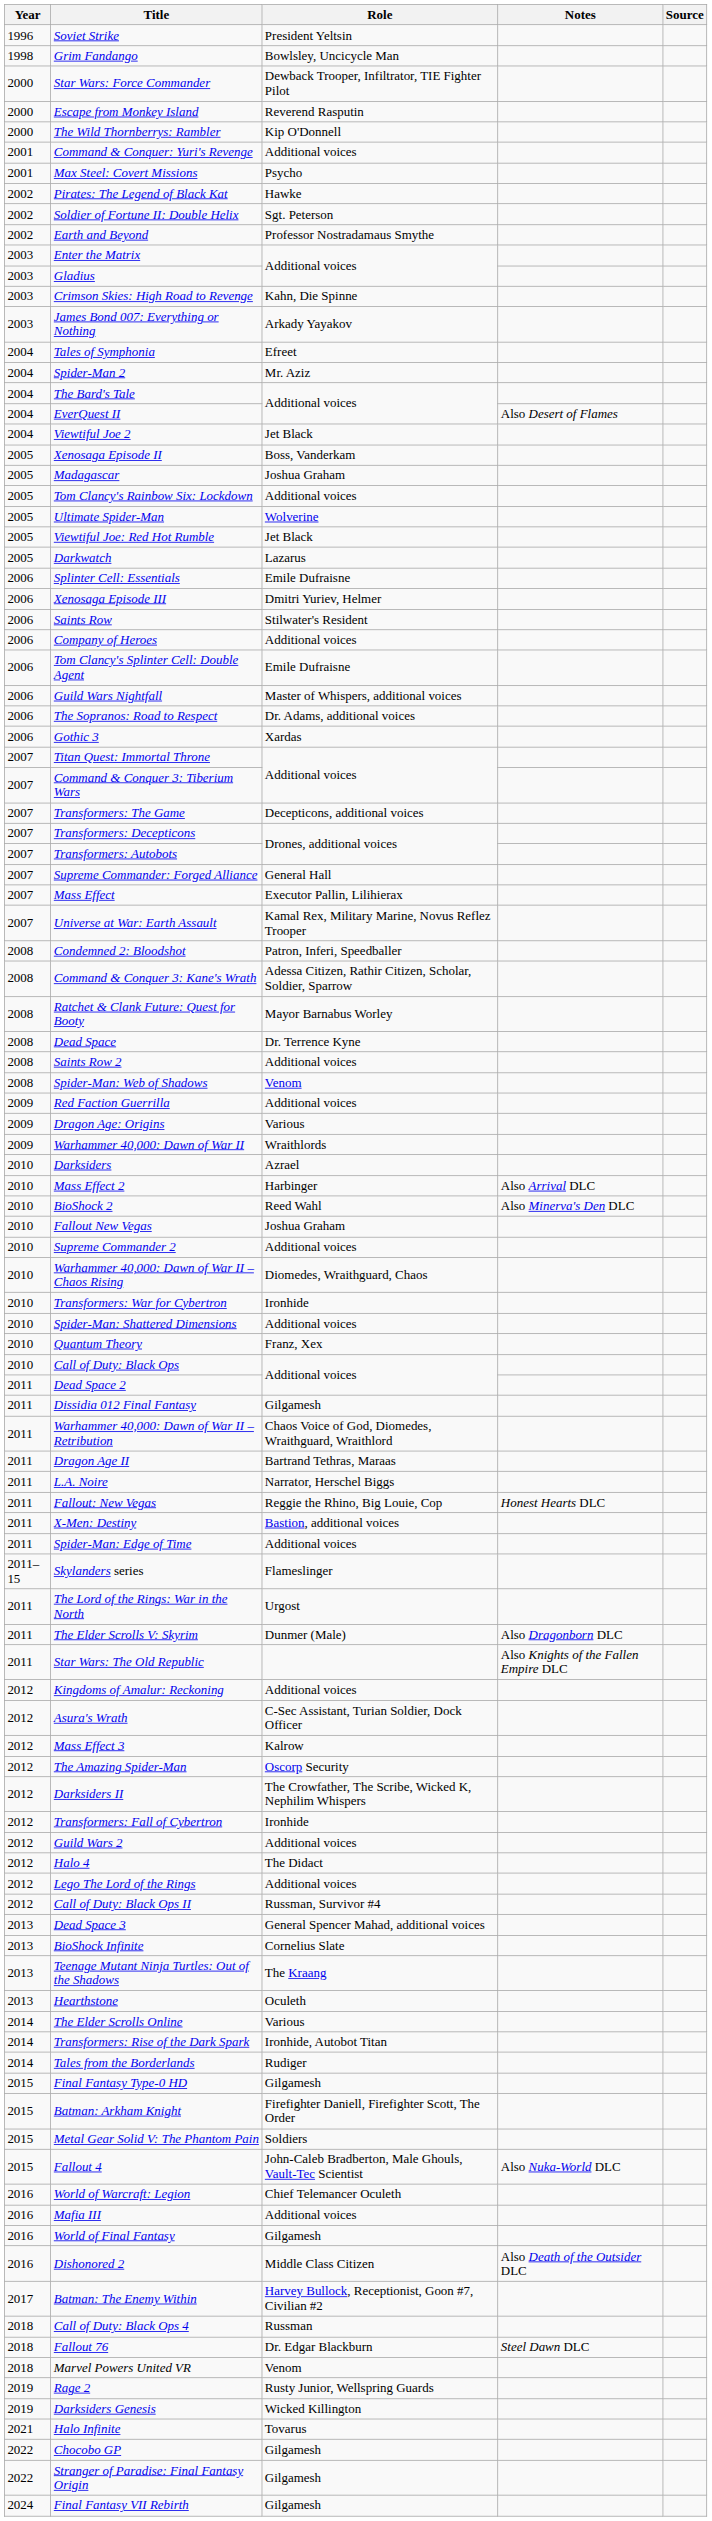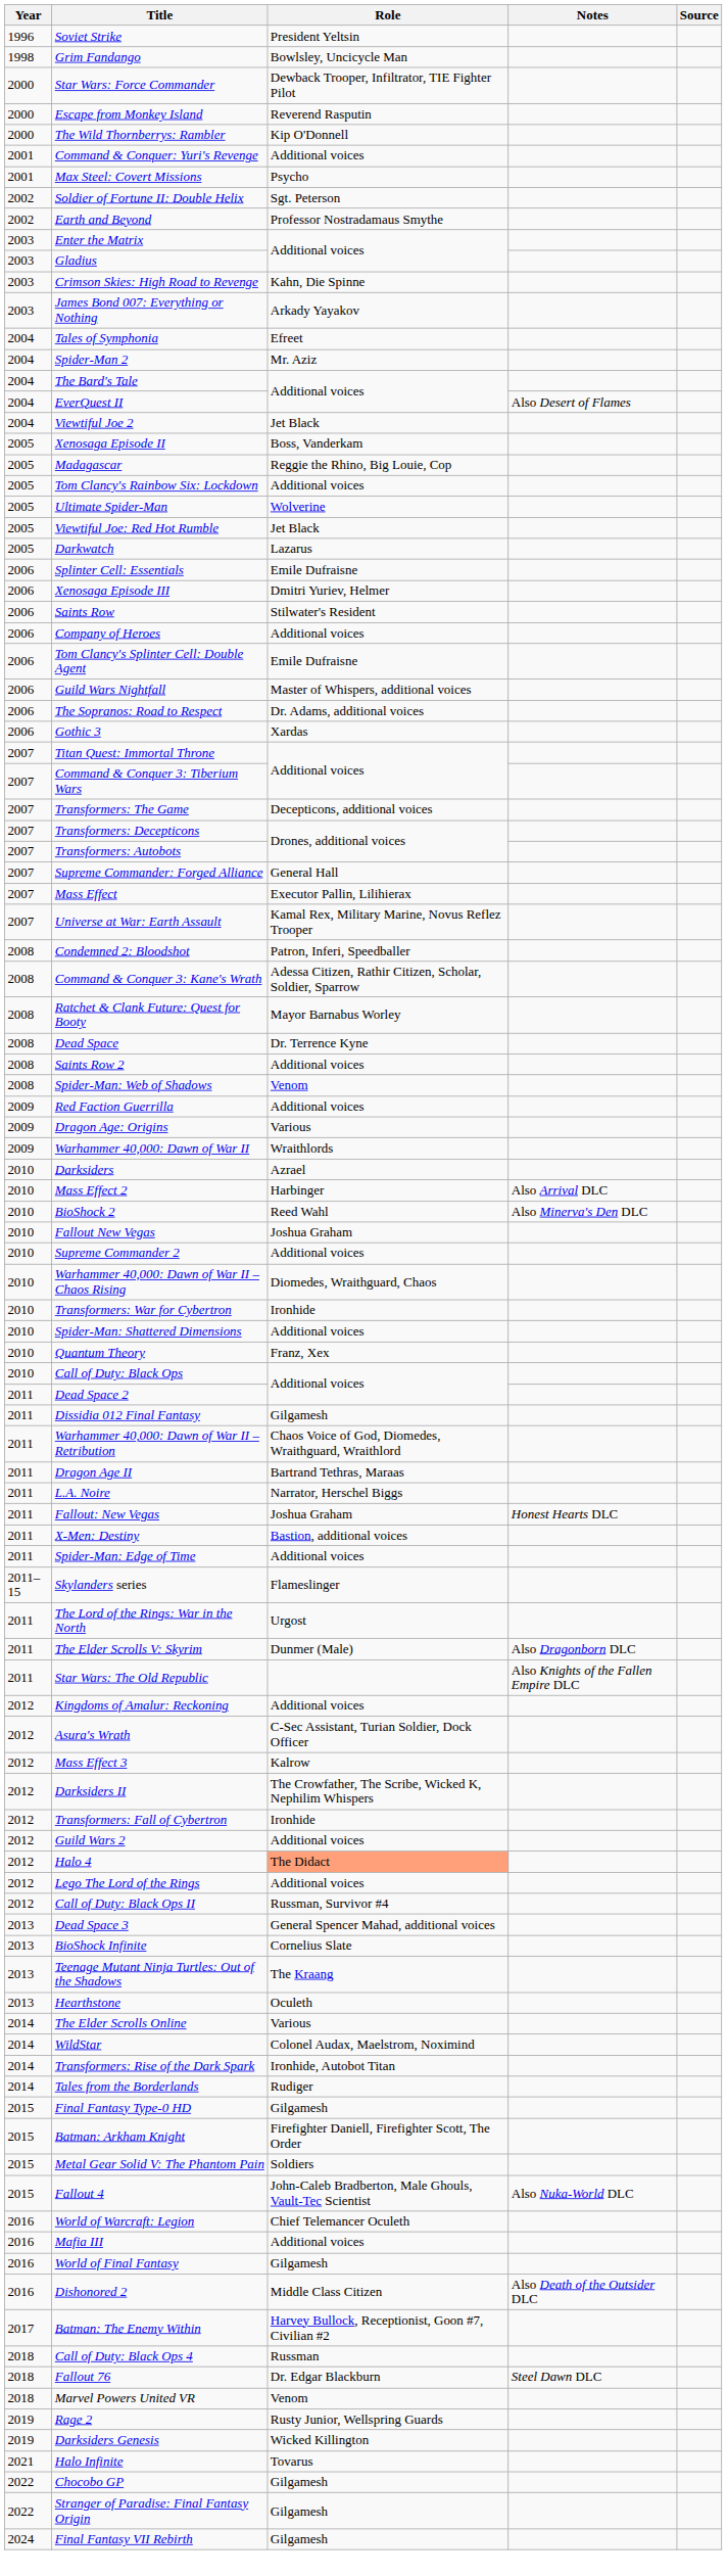- row: 2002 | Pirates: The Legend of Black Kat | Hawke
Madagascar | Role: Joshua Graham -> Reggie the Rhino, Big Louie, Cop
Fallout: New Vegas | Role: Reggie the Rhino, Big Louie, Cop -> Joshua Graham
- row: 2012 | The Amazing Spider-Man | Oscorp Security
Halo 4 | Role: no background -> lightsalmon background
+ row: 2014 | WildStar | Colonel Audax, Maelstrom, Noximind
